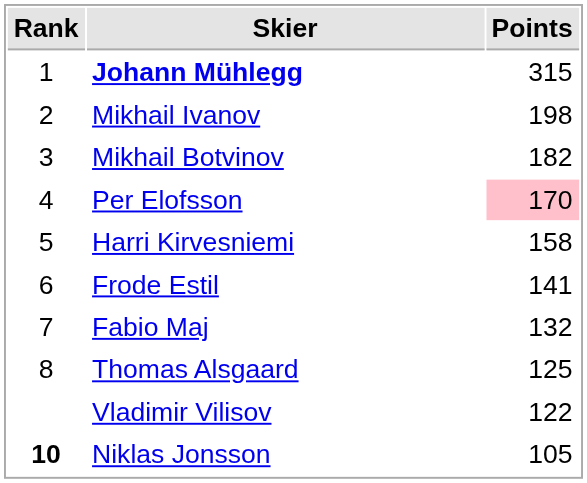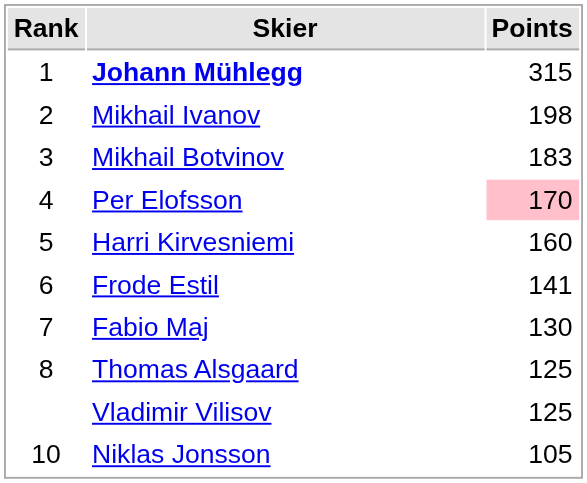Mikhail Botvinov | Points: 182 -> 183
Harri Kirvesniemi | Points: 158 -> 160
Fabio Maj | Points: 132 -> 130
Vladimir Vilisov | Points: 122 -> 125
Niklas Jonsson | Rank: bold -> normal
